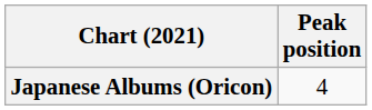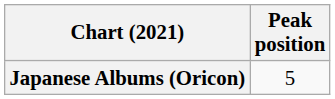Japanese Albums (Oricon) | Peak position: 4 -> 5
